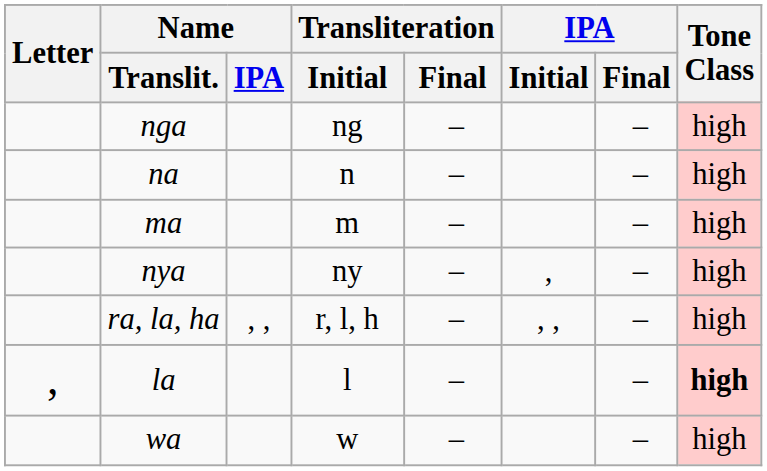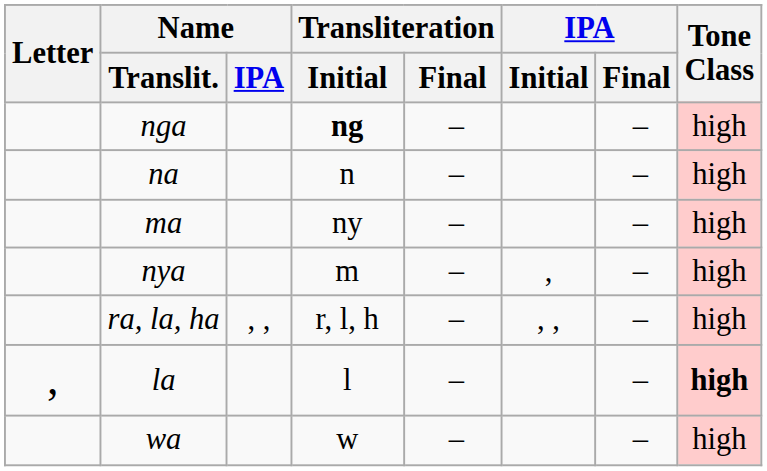nga | Transliteration / Initial: normal -> bold
ma | Transliteration / Initial: m -> ny
nya | Transliteration / Initial: ny -> m
